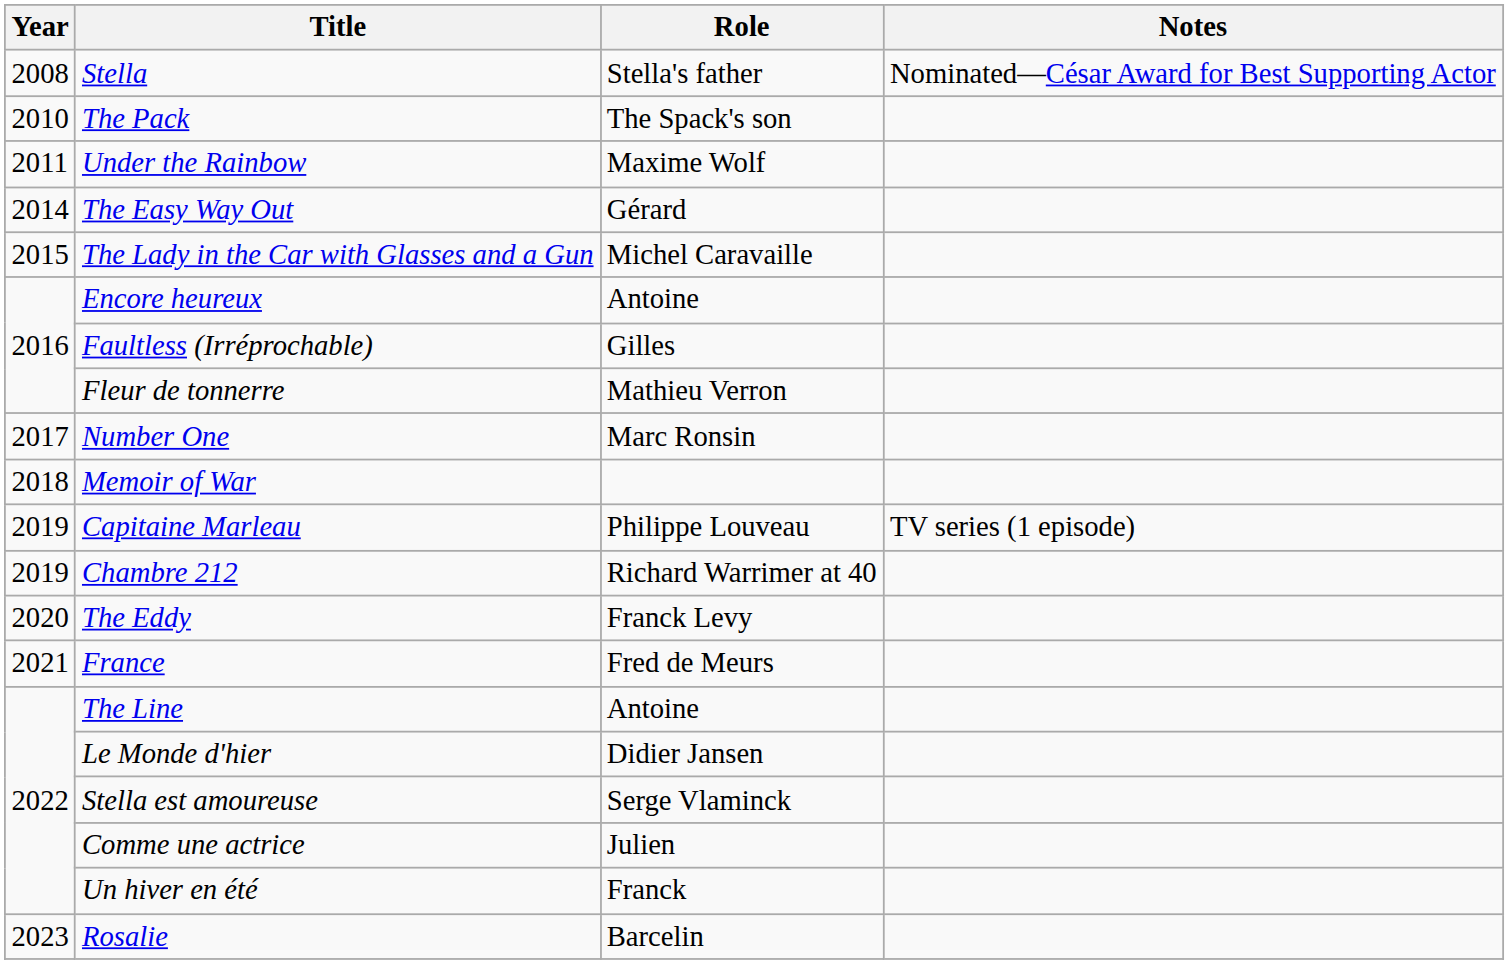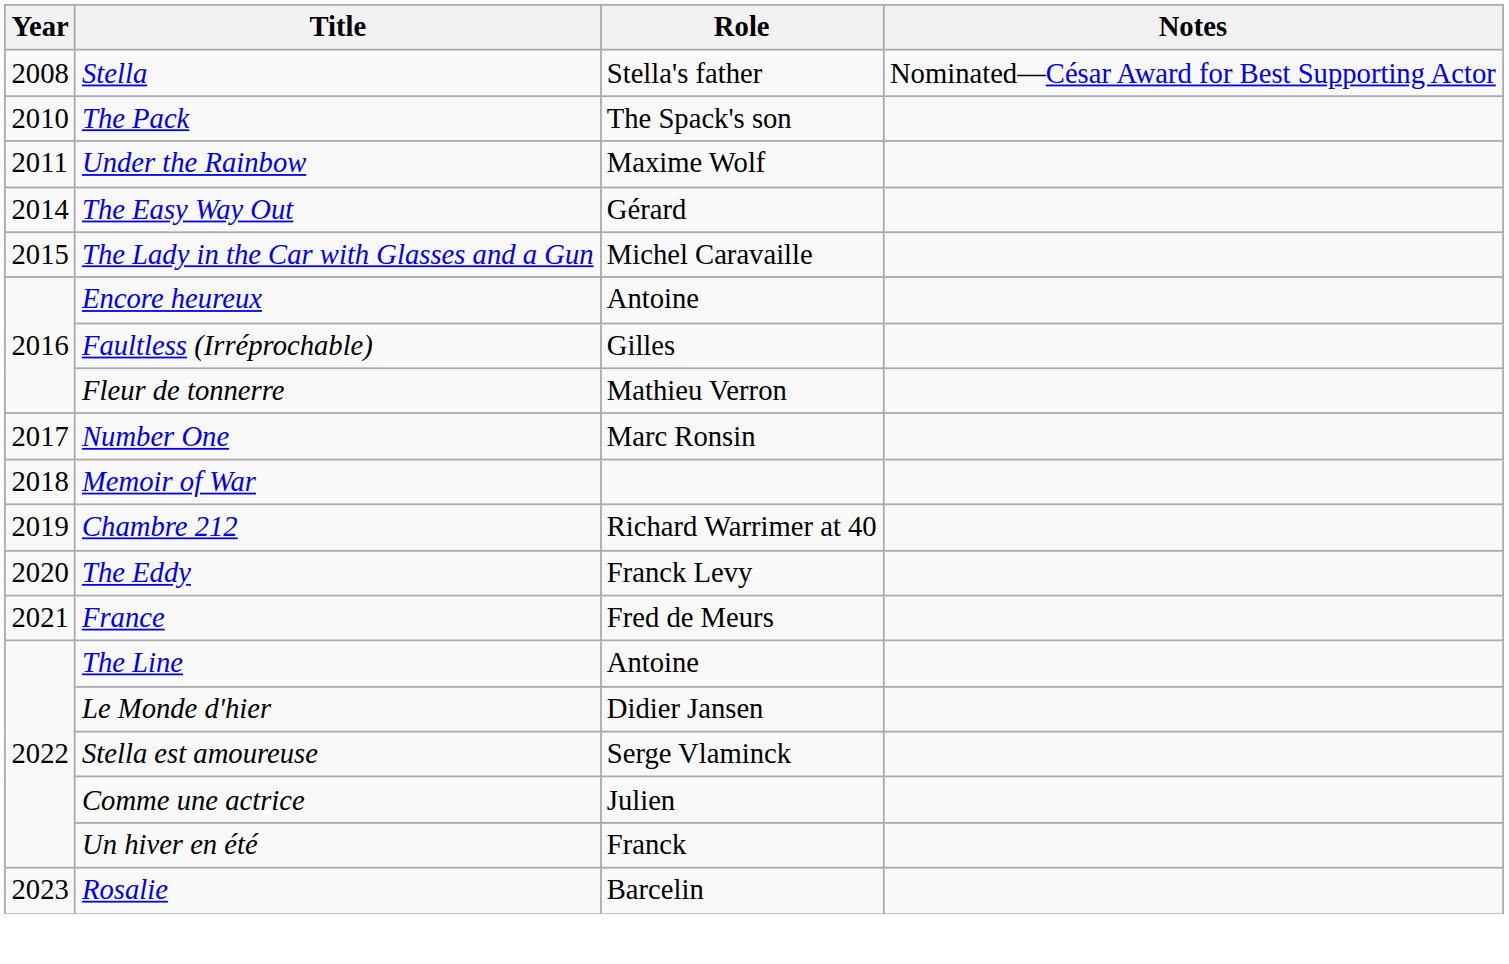- row: 2019 | Capitaine Marleau | Philippe Louveau | TV series (1 episode)
